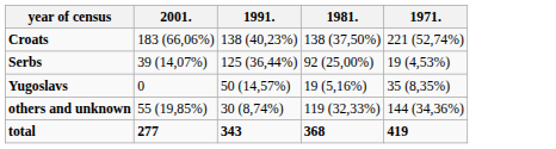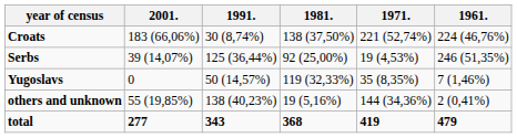+ column: 1961. | 224 (46,76%) | 246 (51,35%) | 7 (1,46%) | 2 (0,41%) | 479
Croats | 1991.: 138 (40,23%) -> 30 (8,74%)
Yugoslavs | 1981.: 19 (5,16%) -> 119 (32,33%)
others and unknown | 1991.: 30 (8,74%) -> 138 (40,23%)
others and unknown | 1981.: 119 (32,33%) -> 19 (5,16%)
